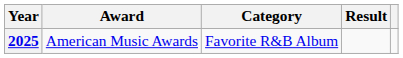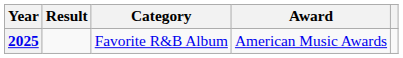columns swapped: Award <-> Result
